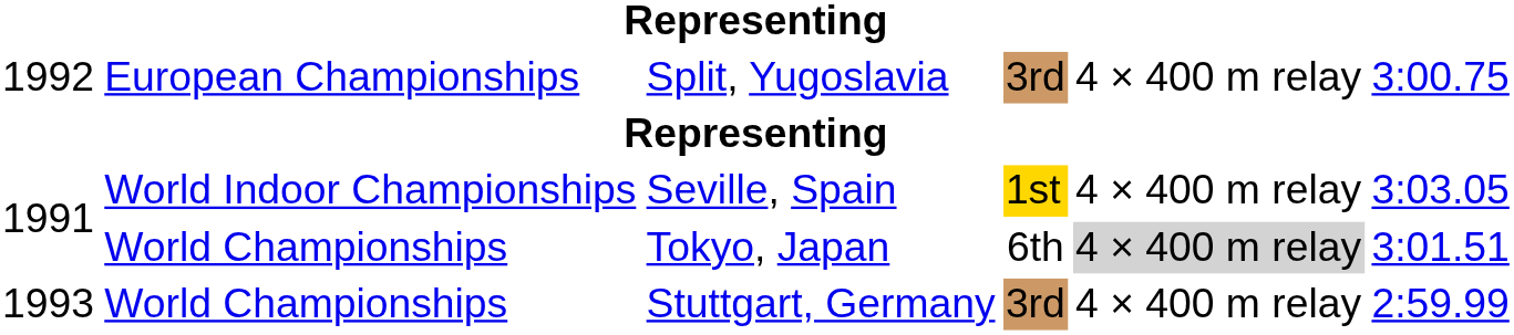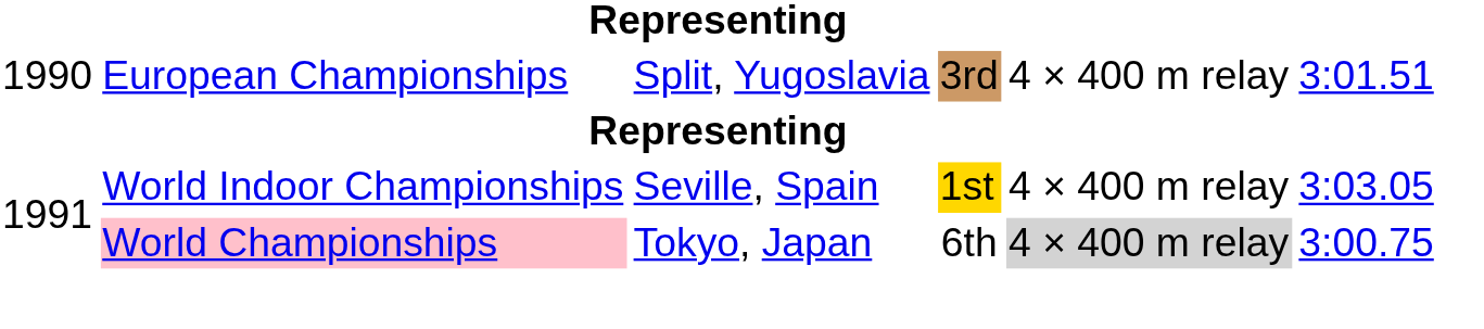Split, Yugoslavia | column 1: 1992 -> 1990
Split, Yugoslavia | column 6: 3:00.75 -> 3:01.51
Tokyo, Japan | column 2: no background -> pink background
Tokyo, Japan | column 6: 3:01.51 -> 3:00.75
- row: 1993 | World Championships | Stuttgart, Germany | 3rd | 4 × 400 m relay | 2:59.99
